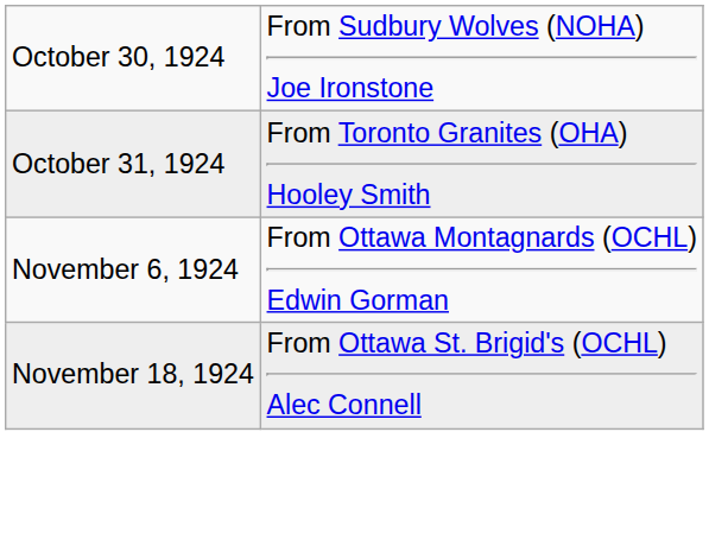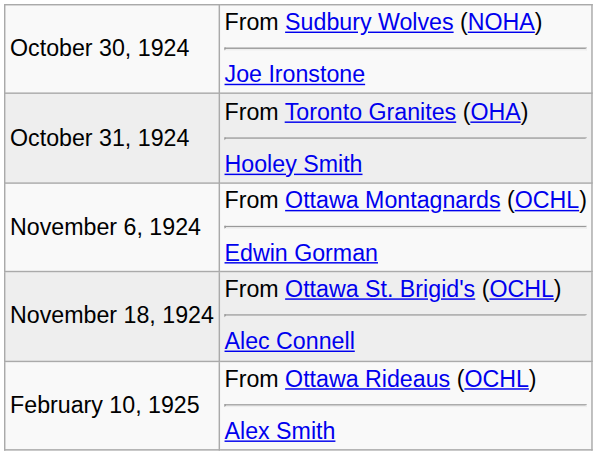+ row: February 10, 1925 | From Ottawa Rideaus (OCHL) Alex Smith
